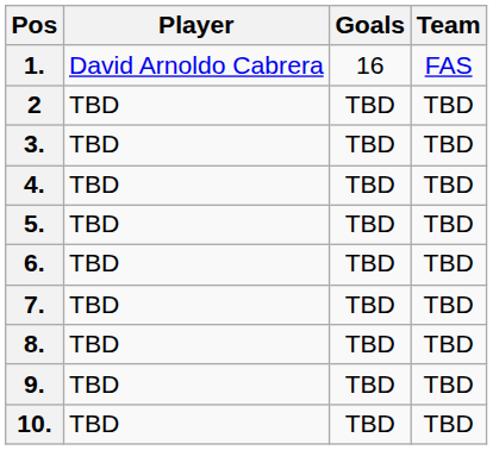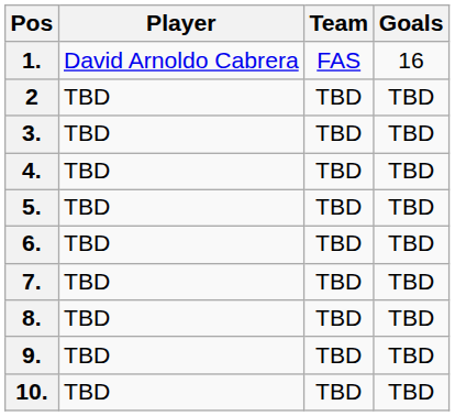columns swapped: Team <-> Goals
